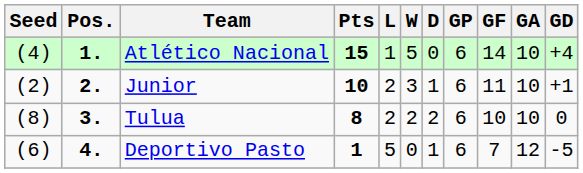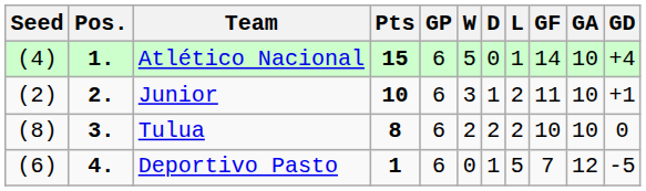columns swapped: GP <-> L
